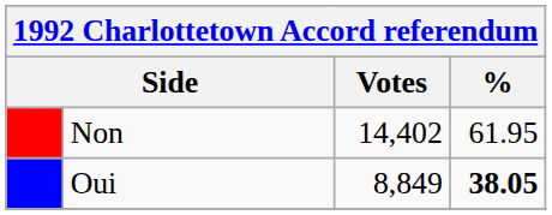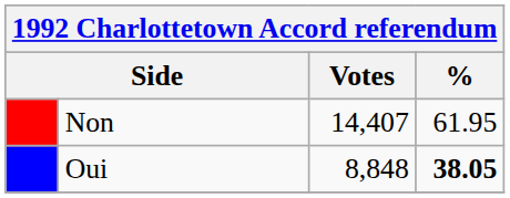Non | Votes: 14,402 -> 14,407
Oui | Votes: 8,849 -> 8,848
